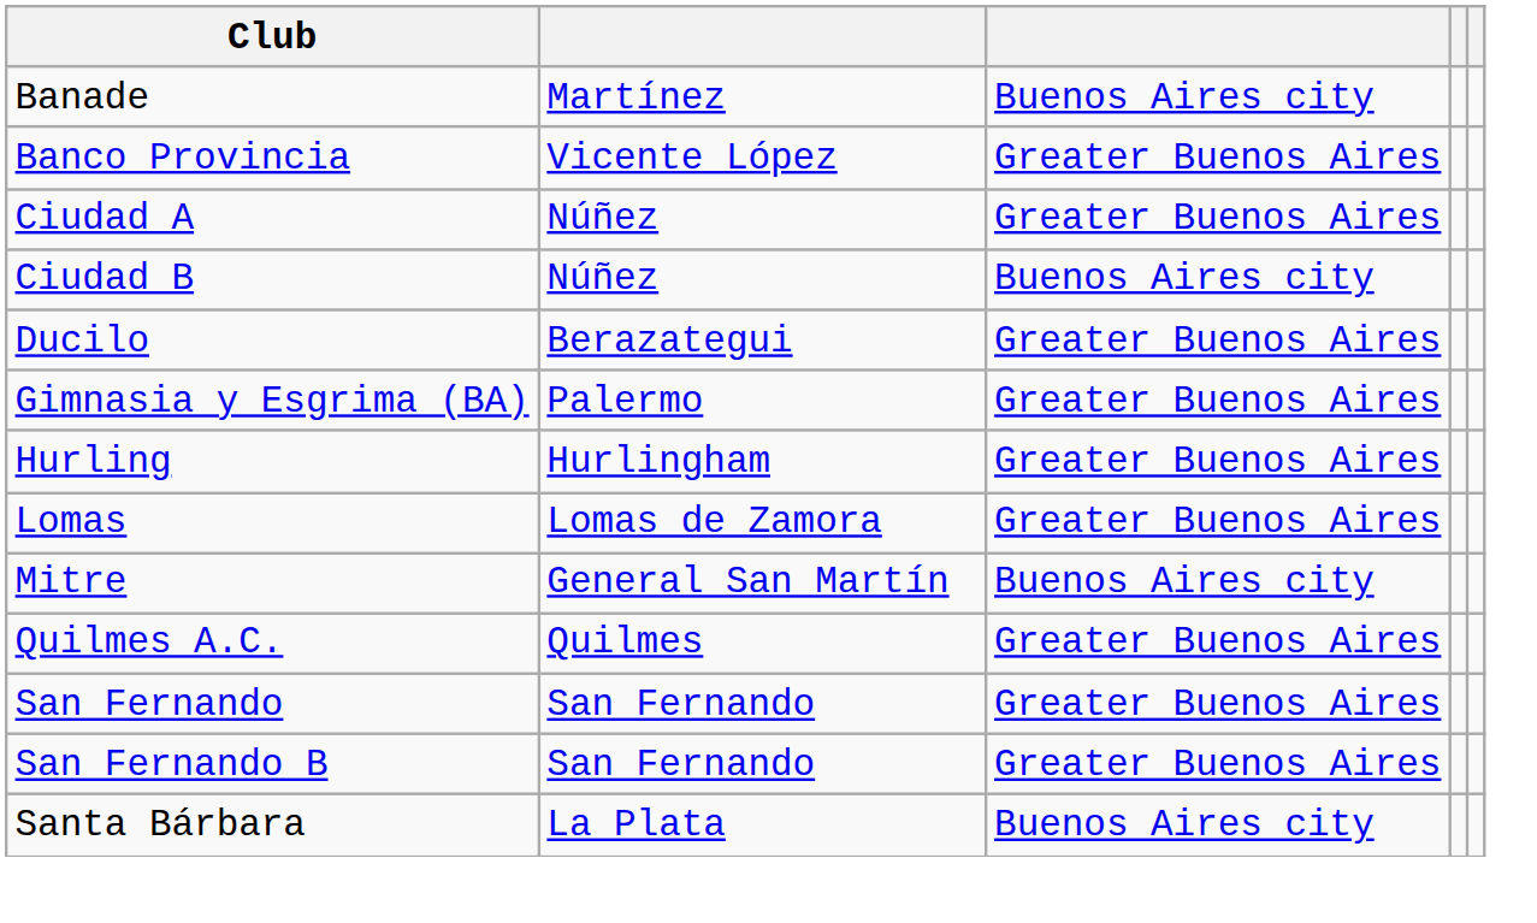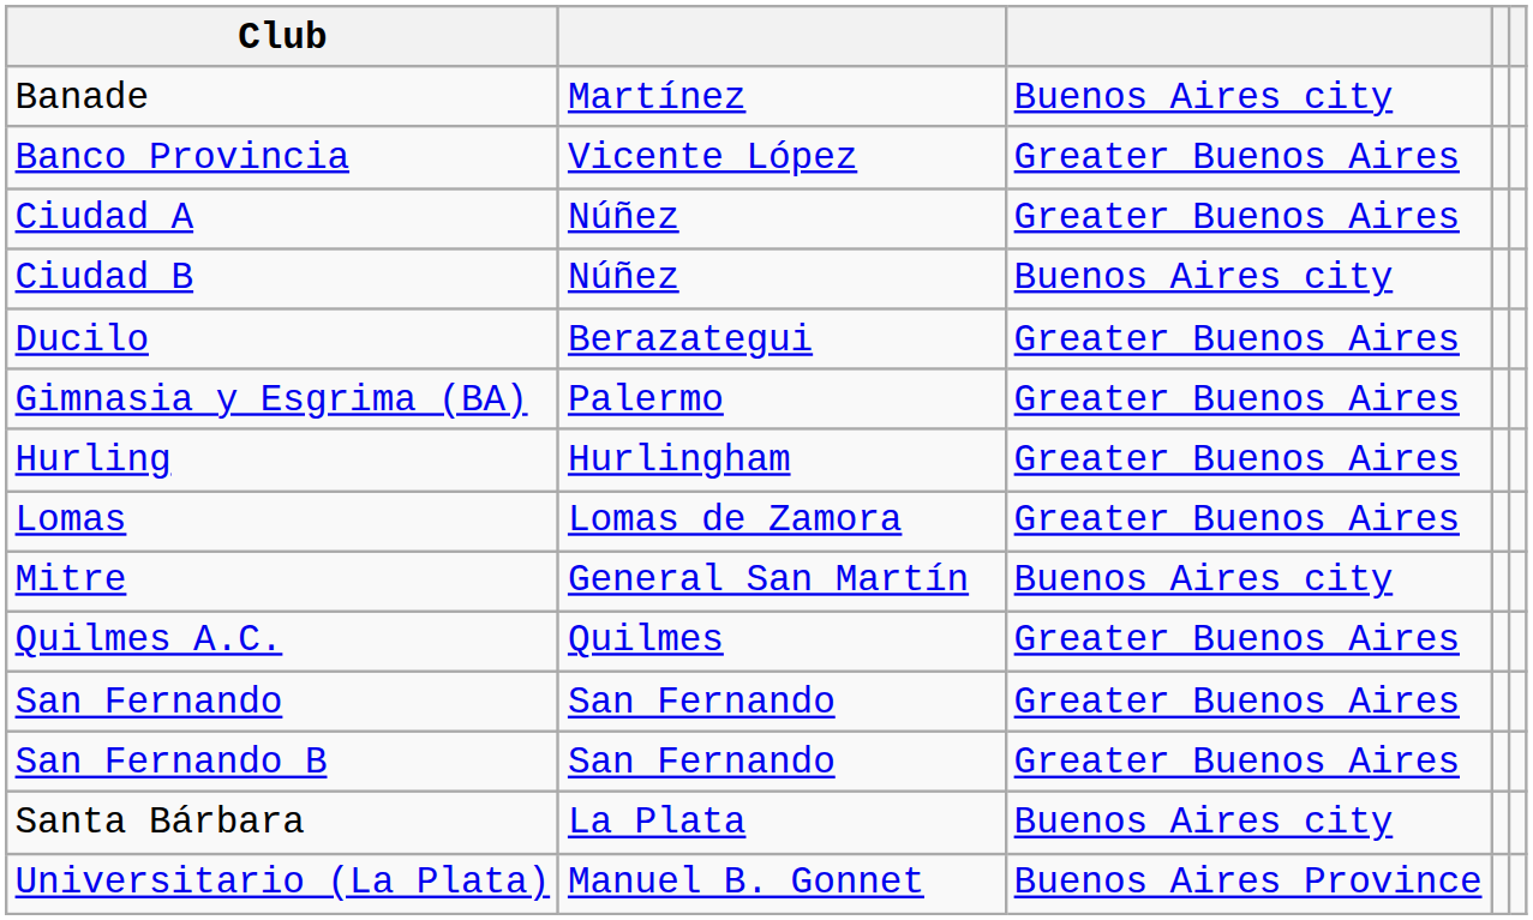+ row: Universitario (La Plata) | Manuel B. Gonnet | Buenos Aires Province
